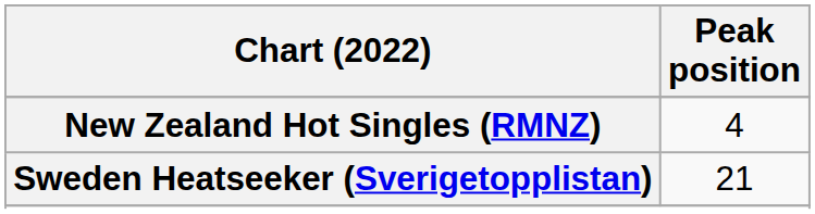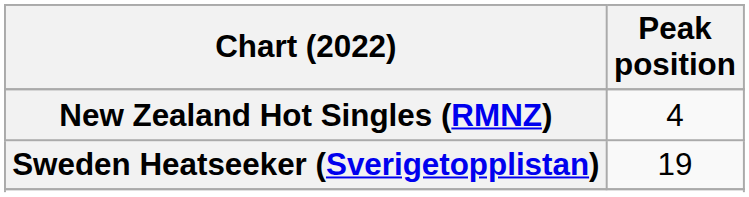Sweden Heatseeker (Sverigetopplistan) | Peak position: 21 -> 19
